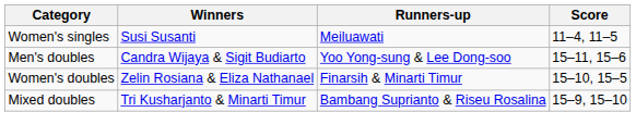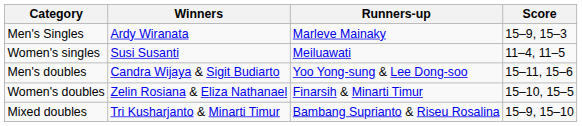+ row: Men's Singles | Ardy Wiranata | Marleve Mainaky | 15–9, 15–3
